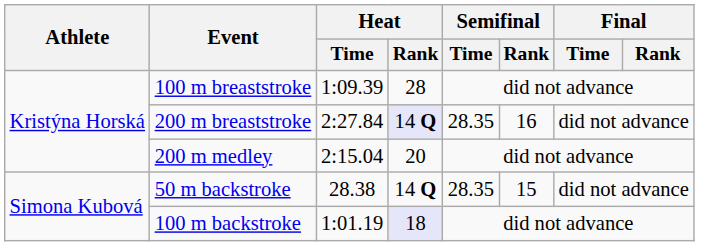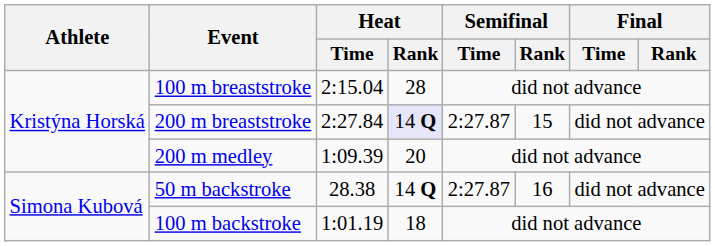100 m breaststroke | Heat / Time: 1:09.39 -> 2:15.04
200 m breaststroke | Semifinal / Time: 28.35 -> 2:27.87
200 m breaststroke | Semifinal / Rank: 16 -> 15
200 m medley | Heat / Time: 2:15.04 -> 1:09.39
50 m backstroke | Semifinal / Time: 28.35 -> 2:27.87
50 m backstroke | Semifinal / Rank: 15 -> 16
100 m backstroke | Heat / Rank: lavender background -> no background
